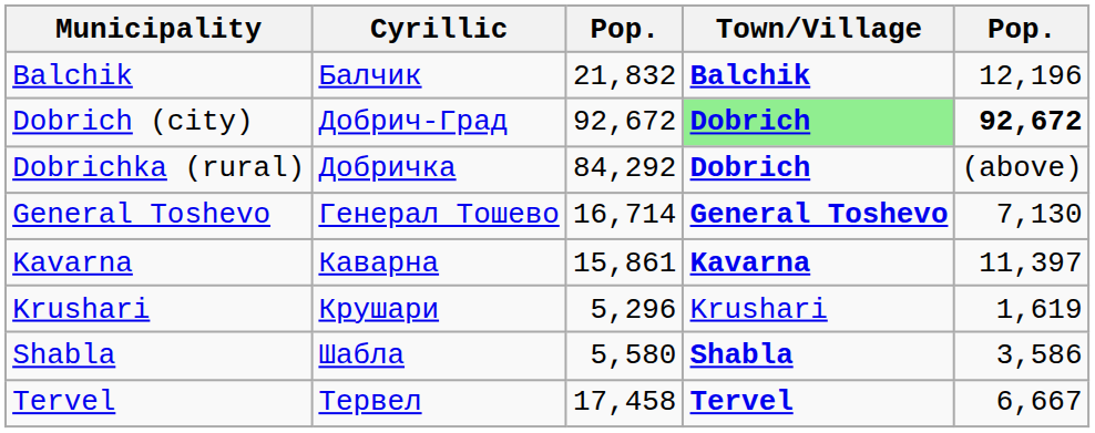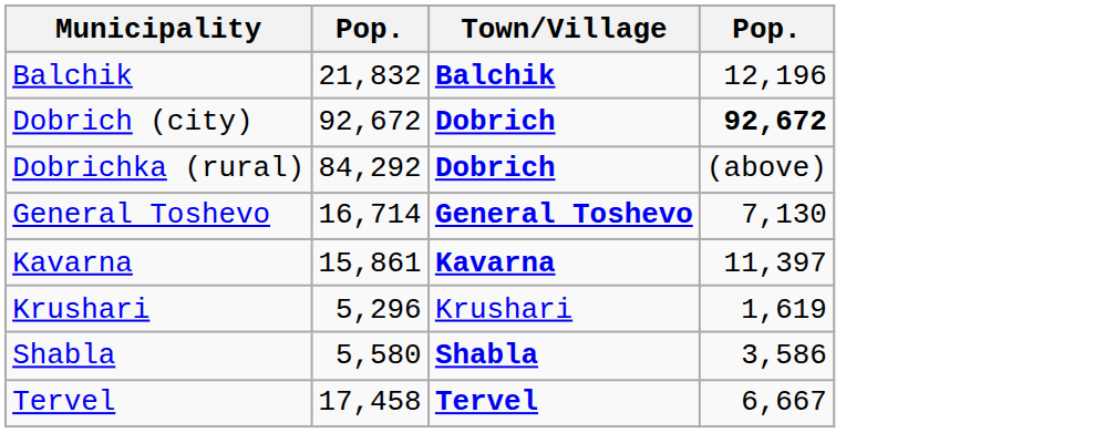- column: Cyrillic | Балчик | Добрич-Град | Добричка | Генерал Тошево | Каварна | Крушари | Шабла | Тервел
Dobrich (city) | Town/Village: lightgreen background -> no background
